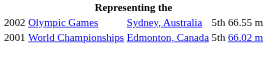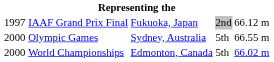+ row: 1997 | IAAF Grand Prix Final | Fukuoka, Japan | 2nd | 66.12 m
Olympic Games | column 1: 2002 -> 2000
World Championships | column 1: 2001 -> 2000
